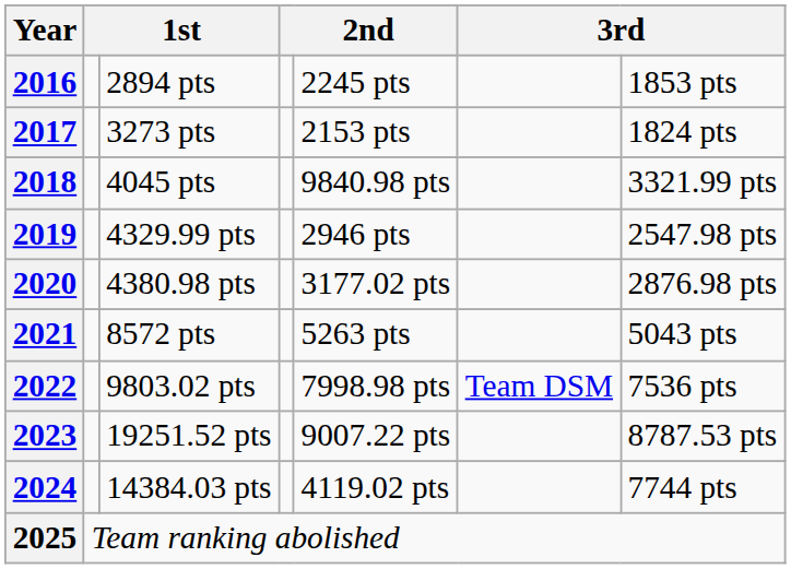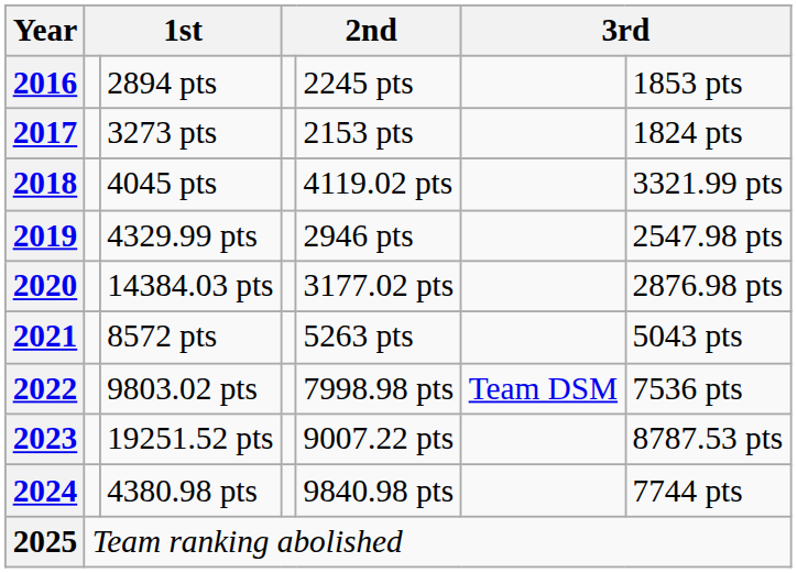2018 | column 5: 9840.98 pts -> 4119.02 pts
2020 | column 3: 4380.98 pts -> 14384.03 pts
2024 | column 3: 14384.03 pts -> 4380.98 pts
2024 | column 5: 4119.02 pts -> 9840.98 pts
